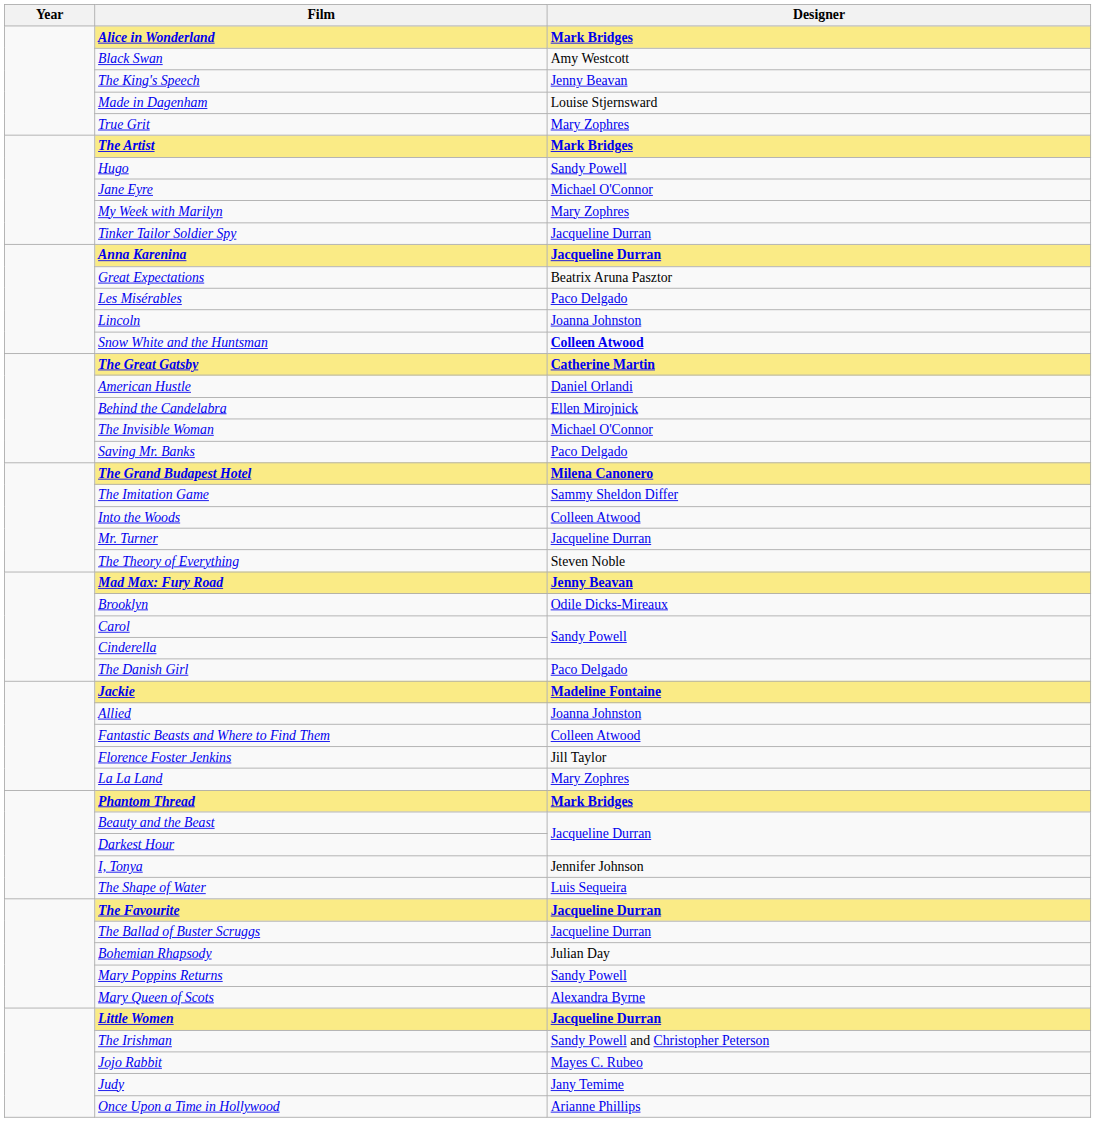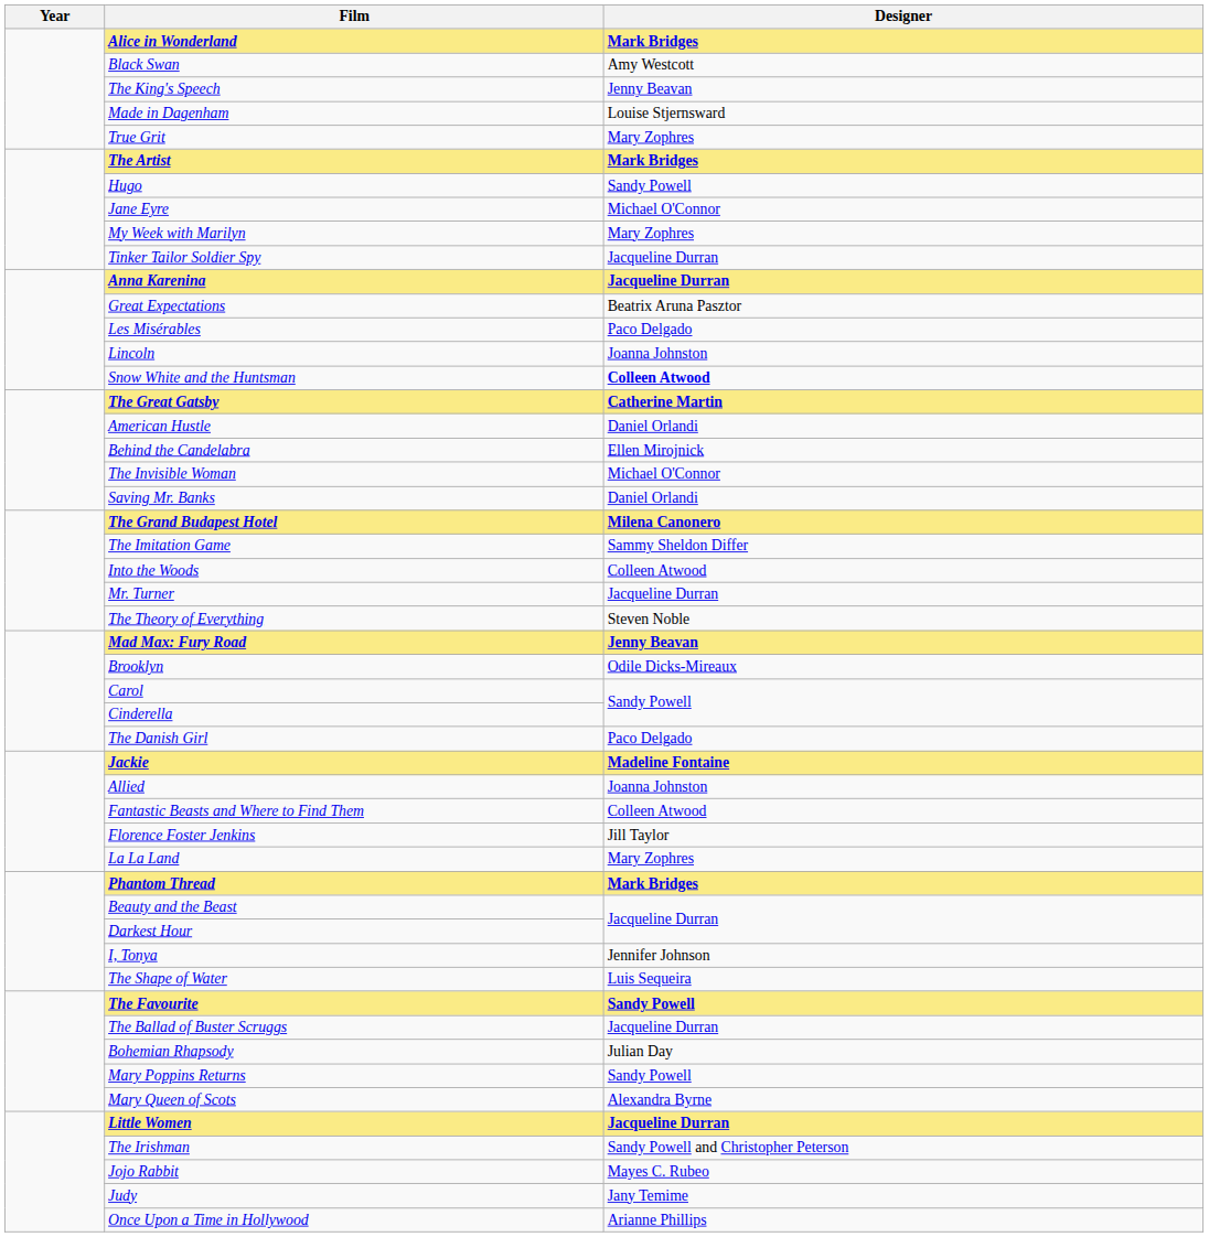Saving Mr. Banks | Designer: Paco Delgado -> Daniel Orlandi
The Favourite | Designer: Jacqueline Durran -> Sandy Powell
